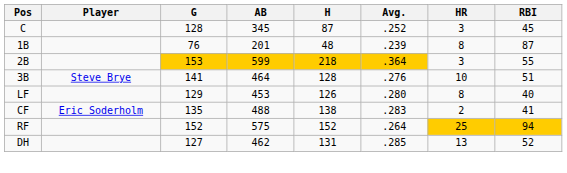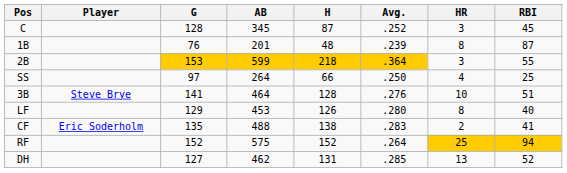+ row: SS | 97 | 264 | 66 | .250 | 4 | 25
